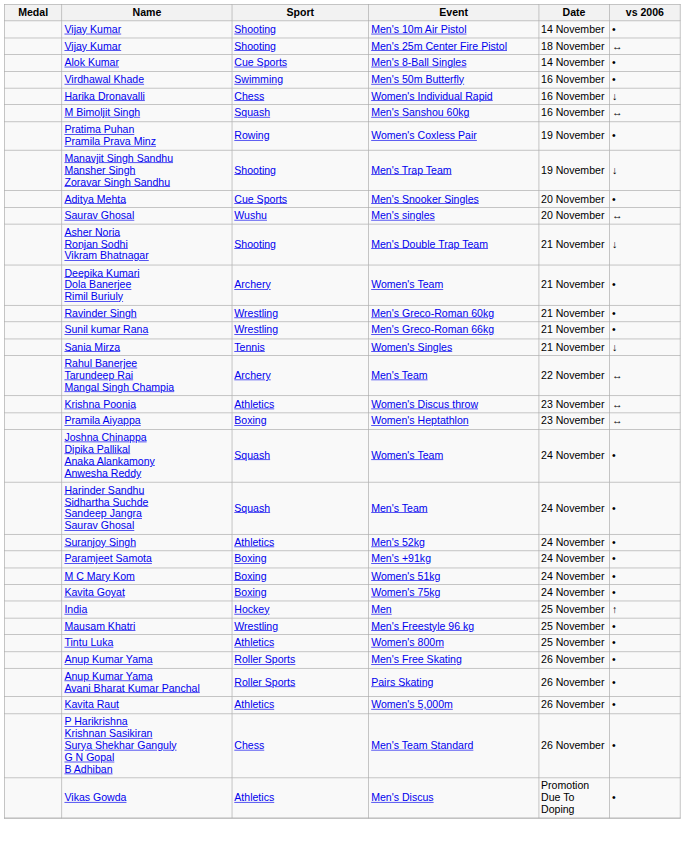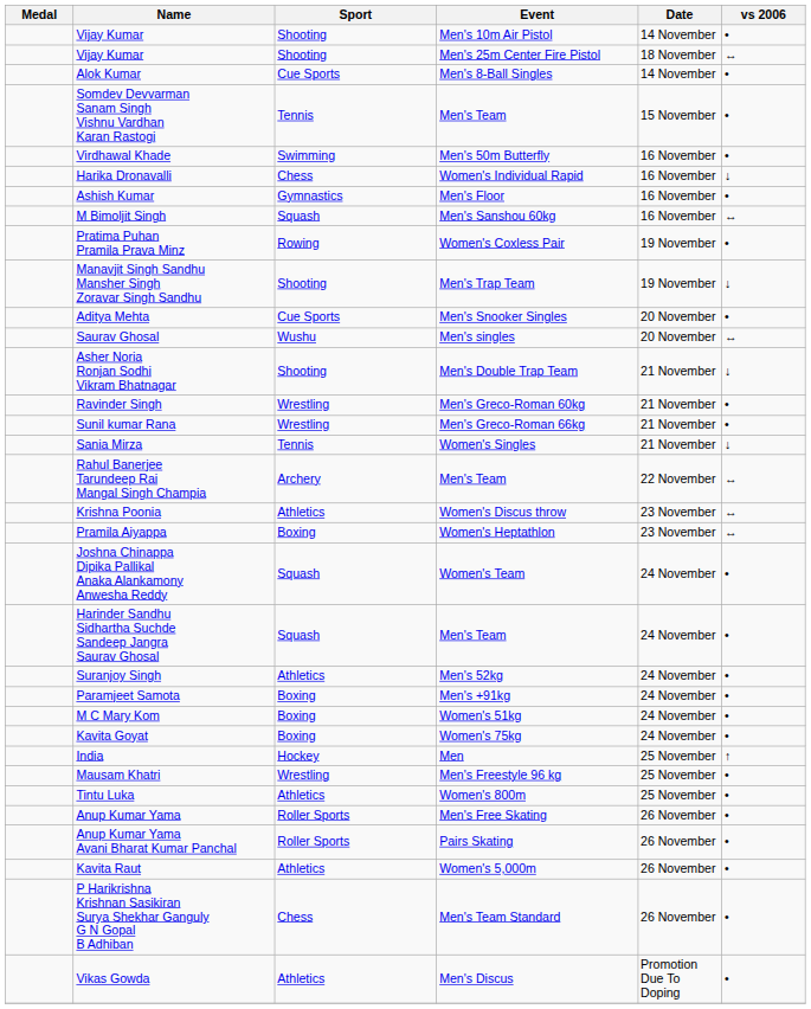+ row: Somdev Devvarman Sanam Singh Vishnu Vardhan Karan Rastogi | Tennis | Men's Team | 15 November | •
+ row: Ashish Kumar | Gymnastics | Men's Floor | 16 November | •
- row: Deepika Kumari Dola Banerjee Rimil Buriuly | Archery | Women's Team | 21 November | •
